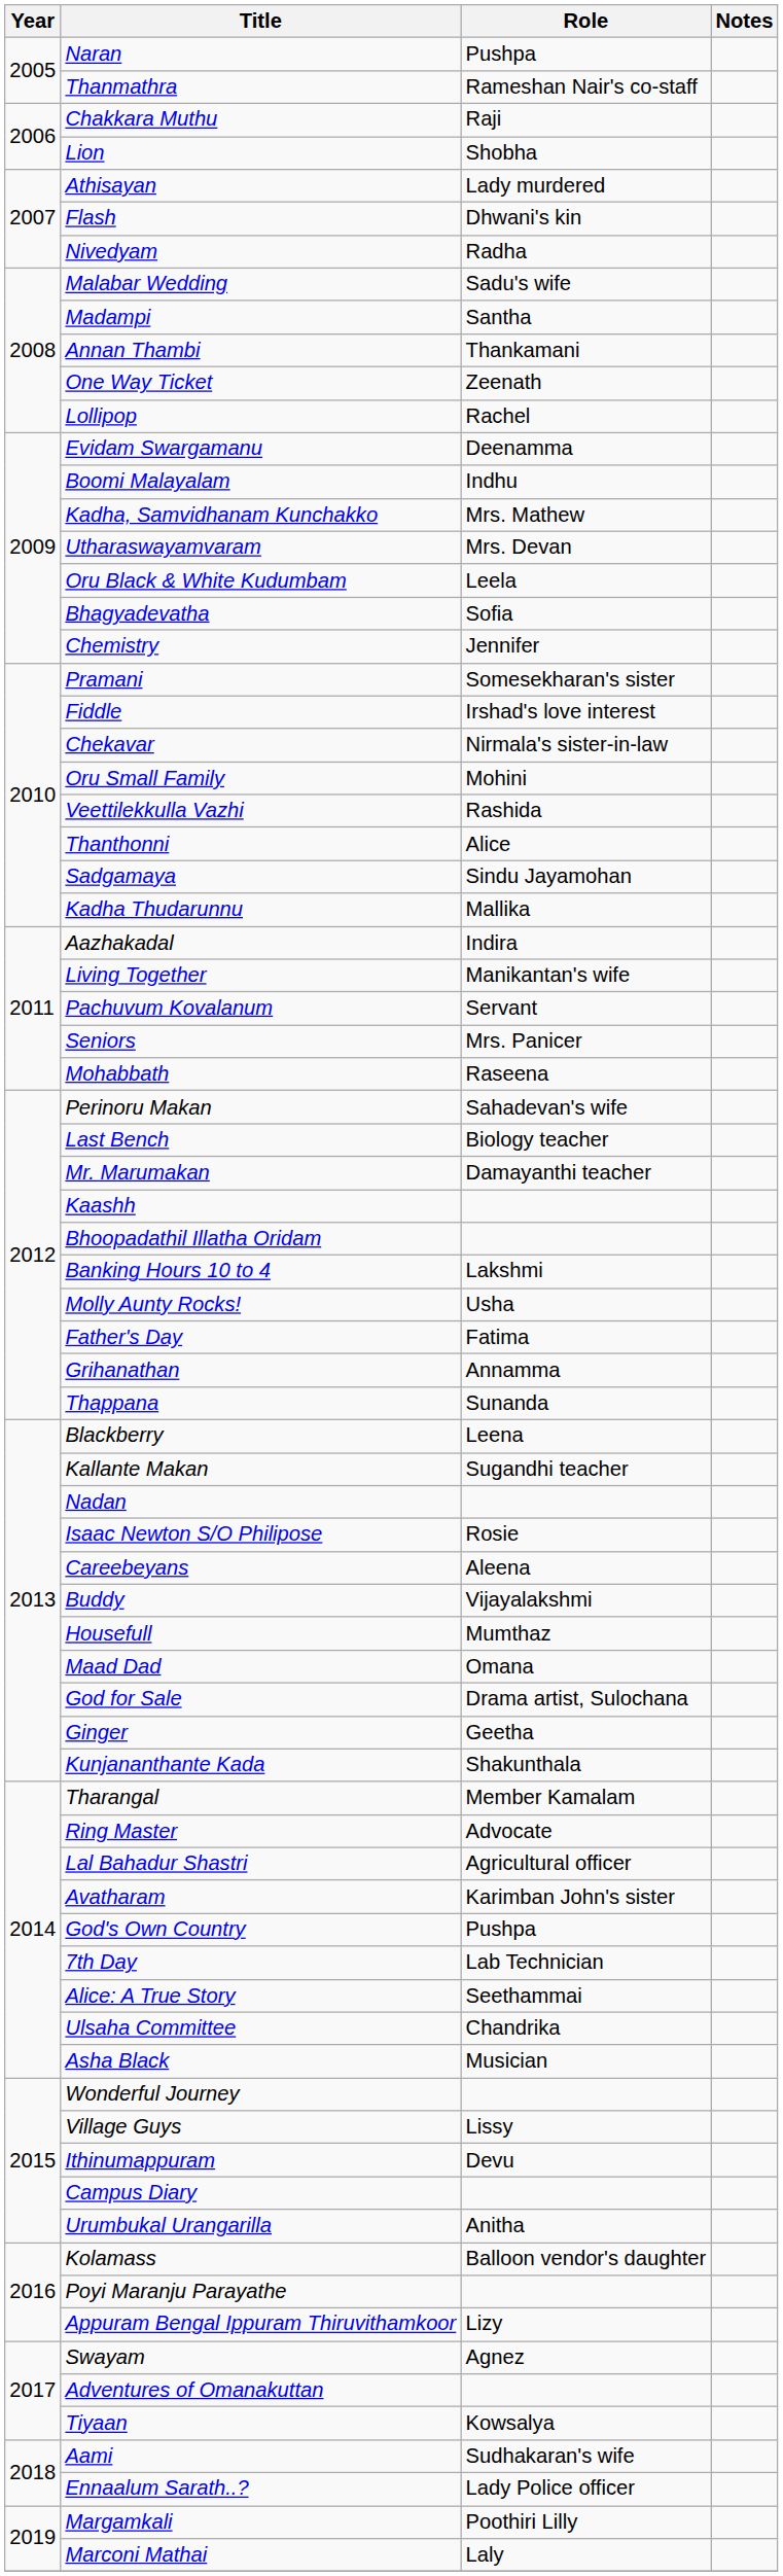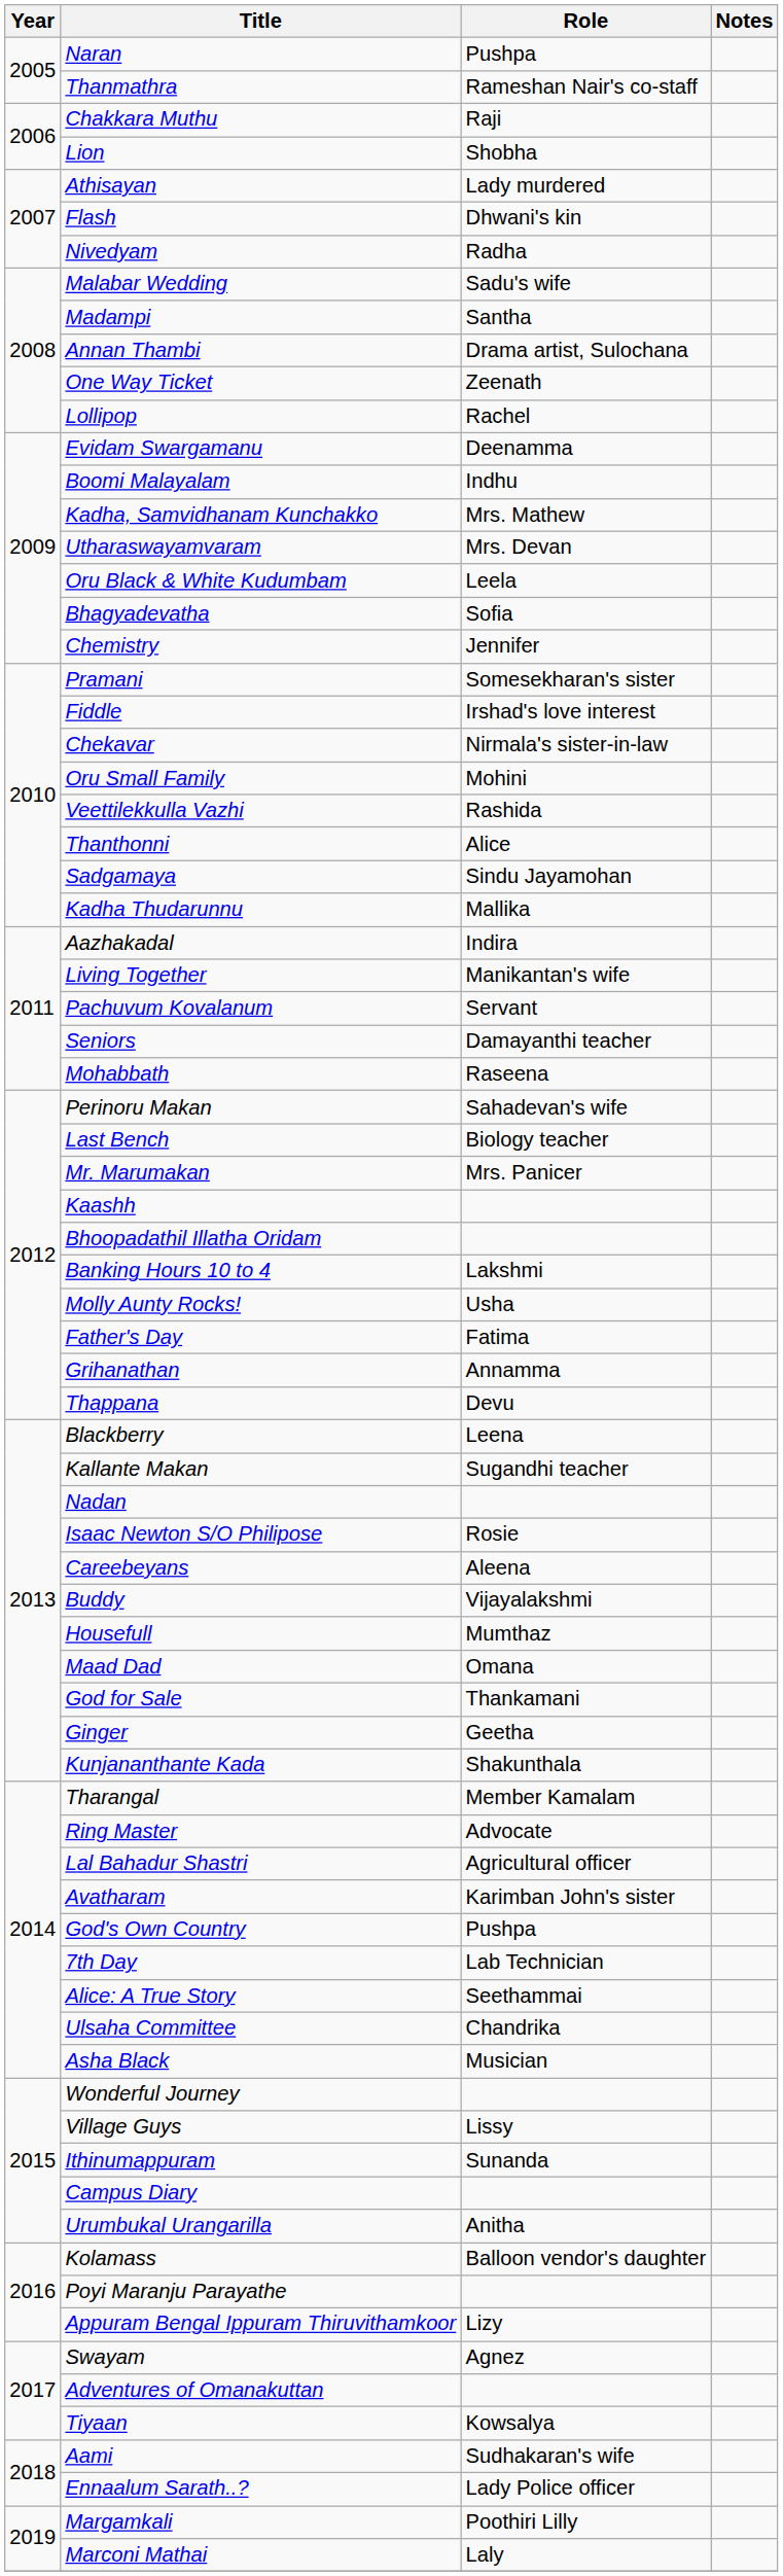Annan Thambi | Role: Thankamani -> Drama artist, Sulochana
Seniors | Role: Mrs. Panicer -> Damayanthi teacher
Mr. Marumakan | Role: Damayanthi teacher -> Mrs. Panicer
Thappana | Role: Sunanda -> Devu
God for Sale | Role: Drama artist, Sulochana -> Thankamani
Ithinumappuram | Role: Devu -> Sunanda
